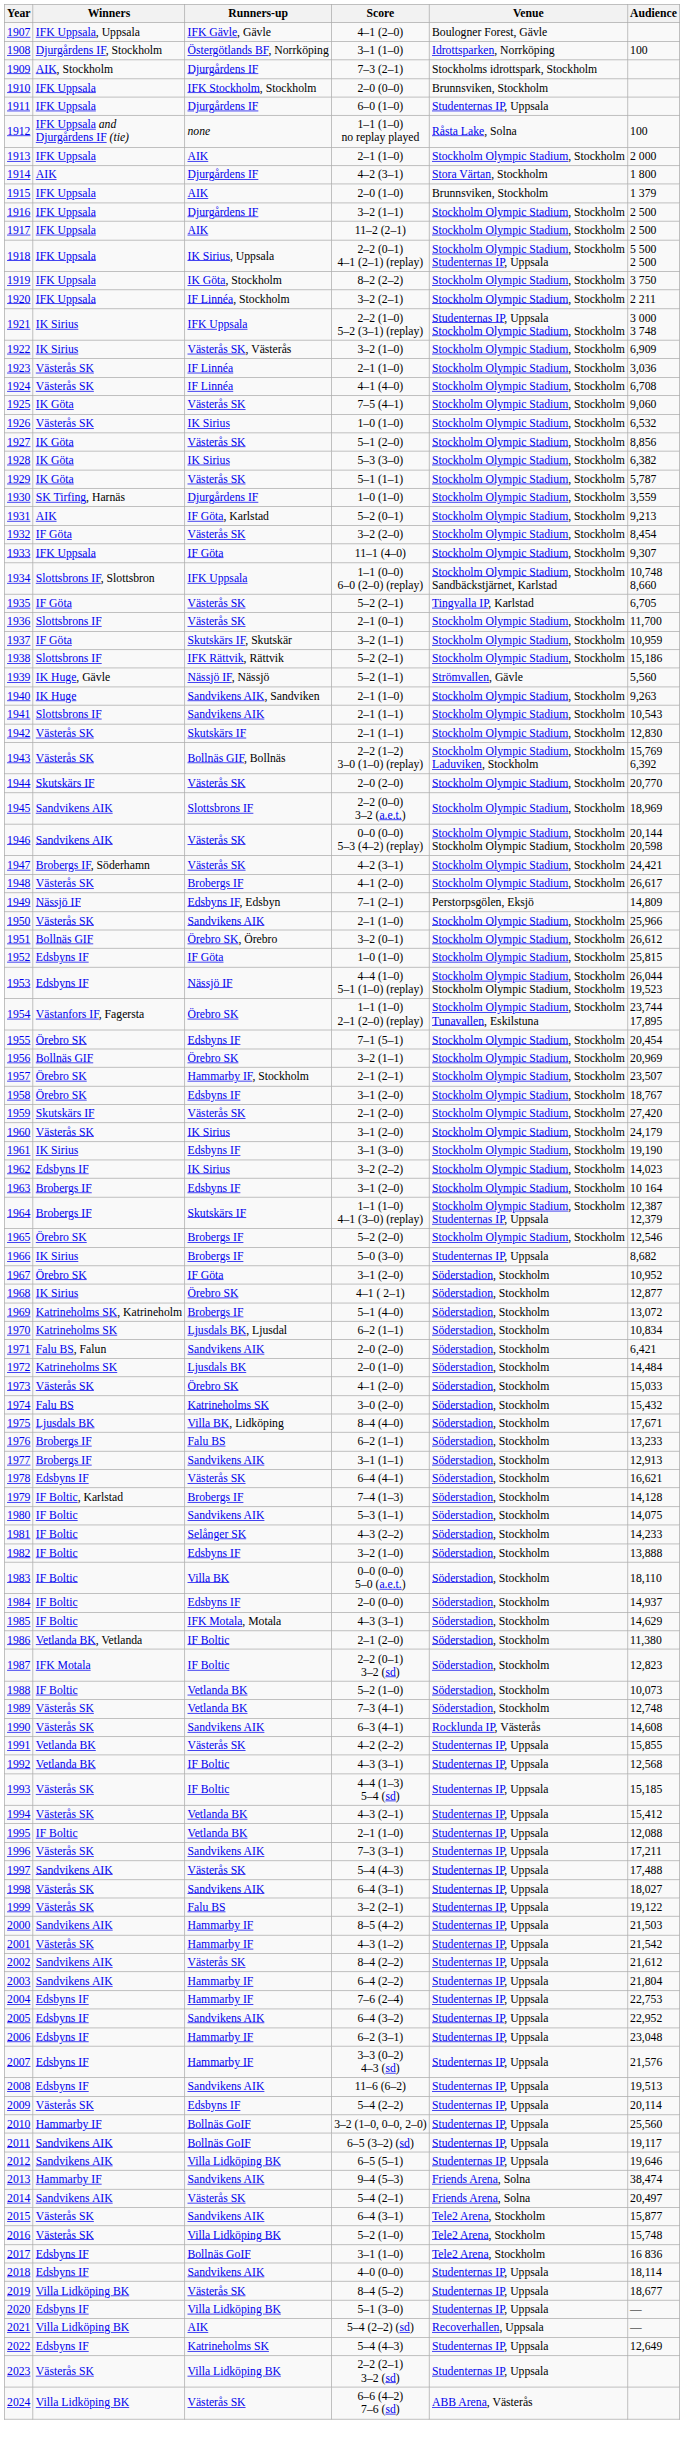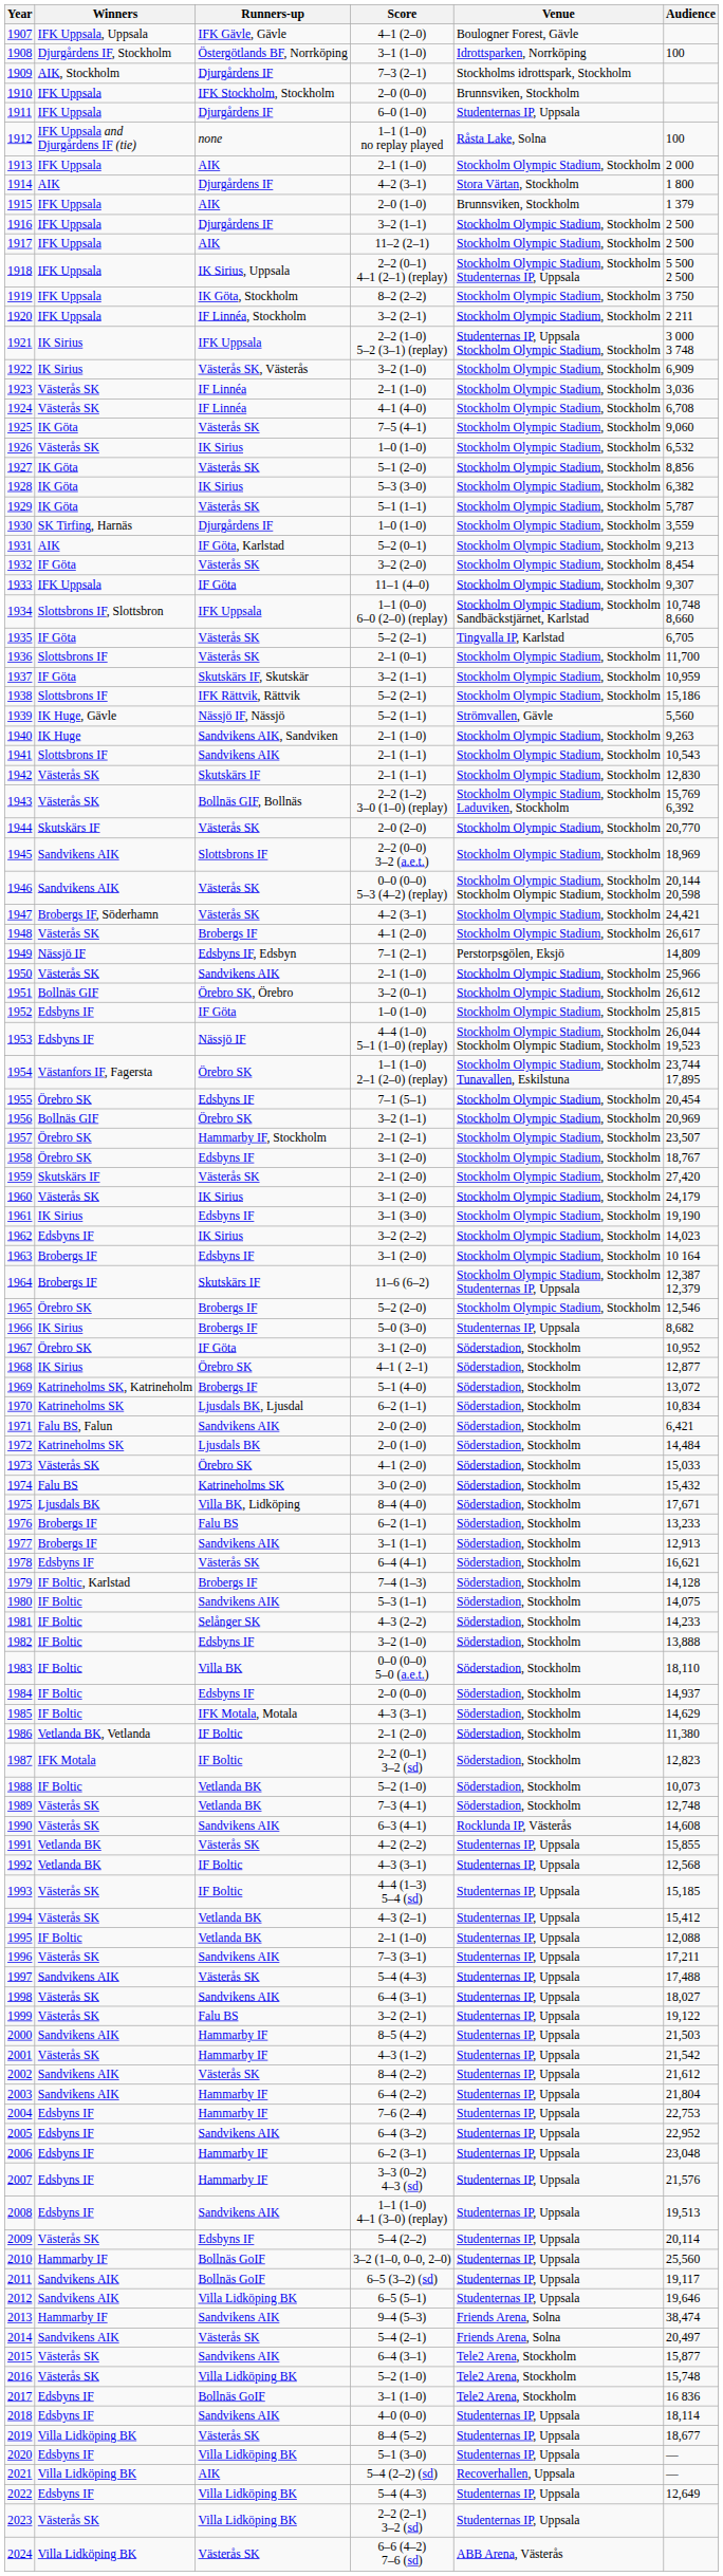1964 | Score: 1–1 (1–0) 4–1 (3–0) (replay) -> 11–6 (6–2)
2008 | Score: 11–6 (6–2) -> 1–1 (1–0) 4–1 (3–0) (replay)
2022 | Runners-up: Katrineholms SK -> Villa Lidköping BK
